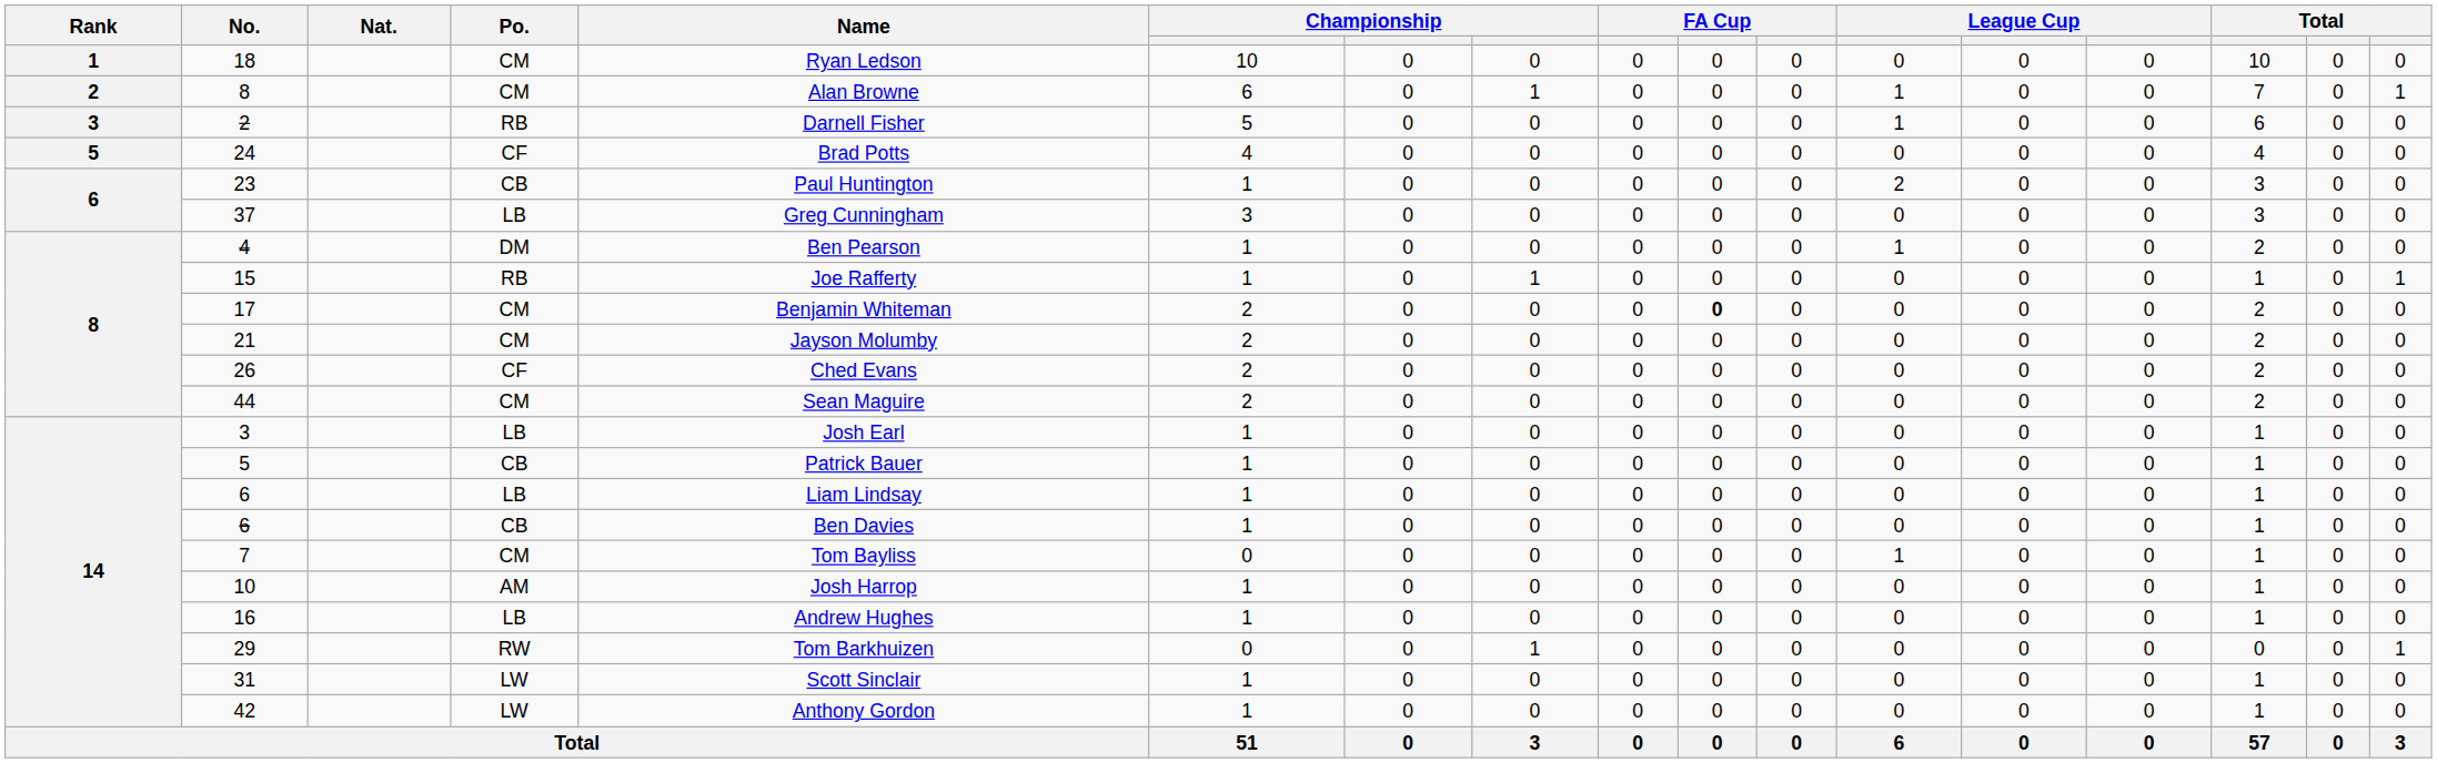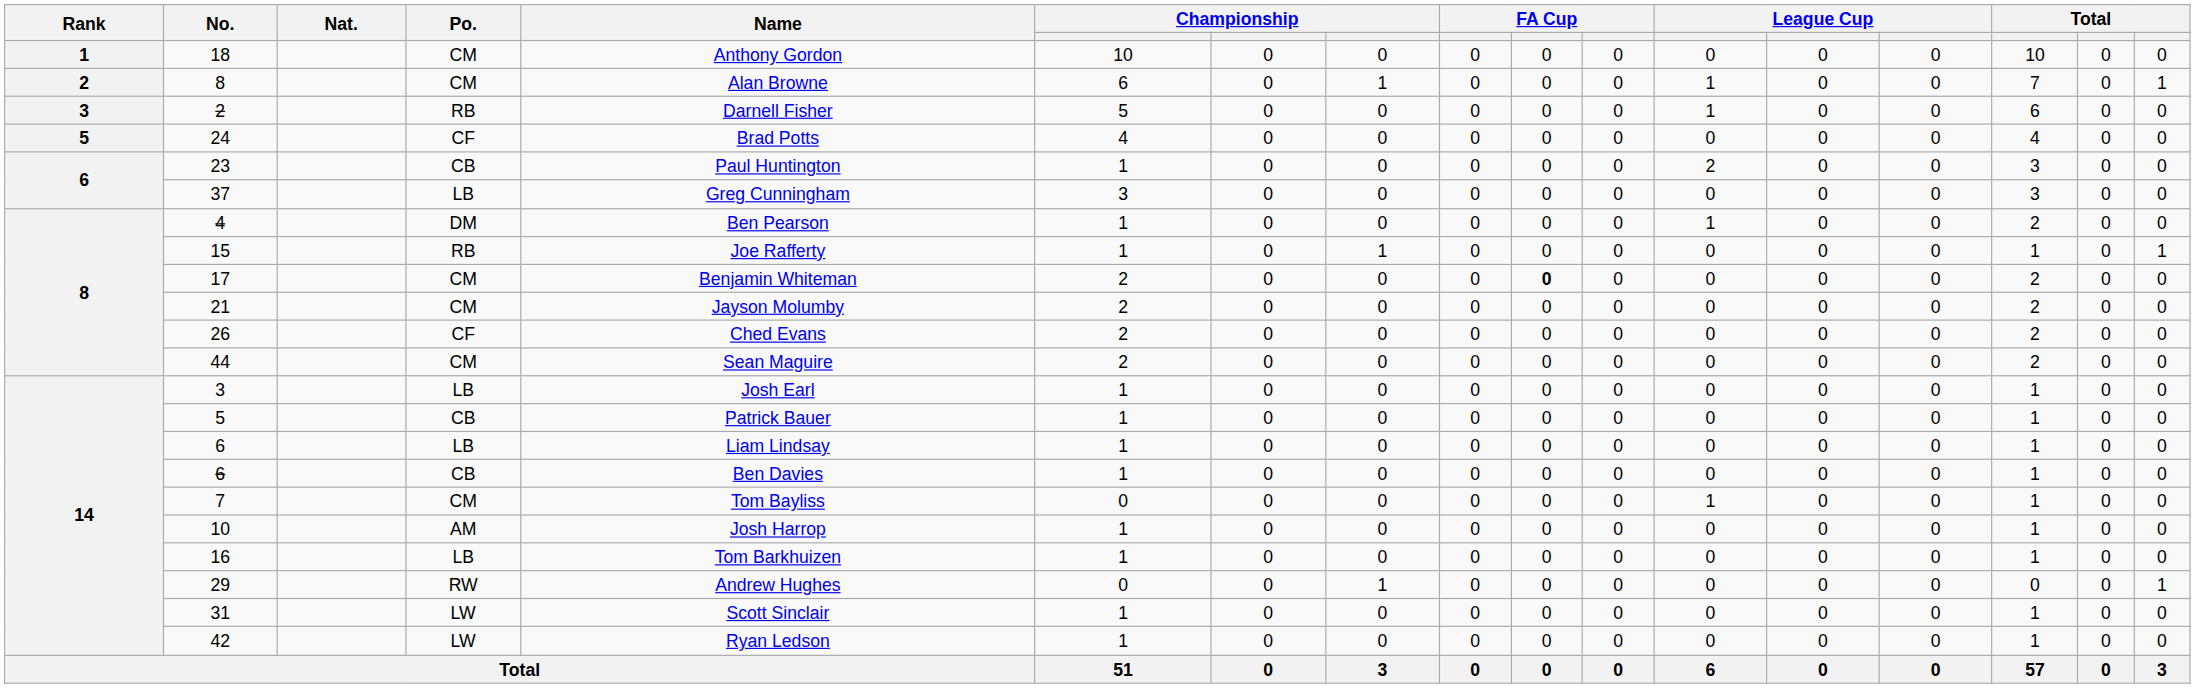18 | Name: Ryan Ledson -> Anthony Gordon
16 | Name: Andrew Hughes -> Tom Barkhuizen
29 | Name: Tom Barkhuizen -> Andrew Hughes
42 | Name: Anthony Gordon -> Ryan Ledson
